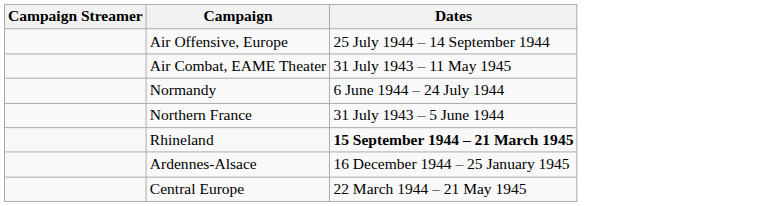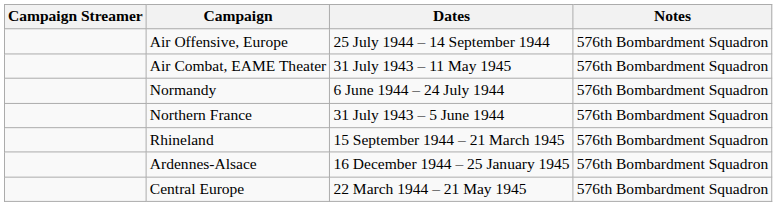+ column: Notes | 576th Bombardment Squadron | 576th Bombardment Squadron | 576th Bombardment Squadron | 576th Bombardment Squadron | 576th Bombardment Squadron | 576th Bombardment Squadron | 576th Bombardment Squadron
Rhineland | Dates: bold -> normal
